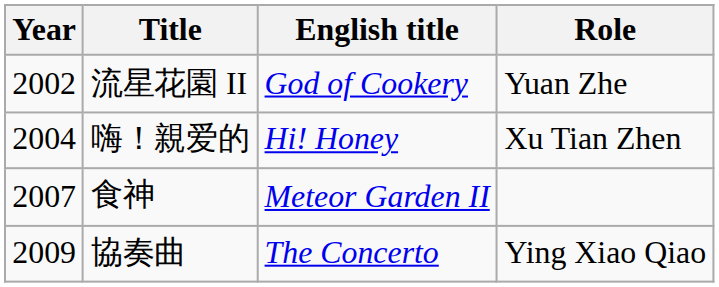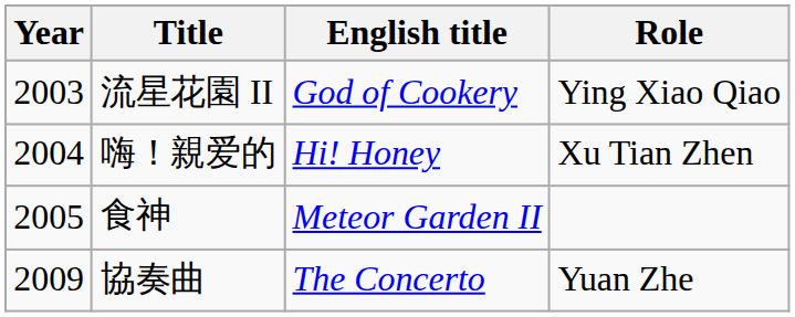流星花園 II | Year: 2002 -> 2003
流星花園 II | Role: Yuan Zhe -> Ying Xiao Qiao
食神 | Year: 2007 -> 2005
協奏曲 | Role: Ying Xiao Qiao -> Yuan Zhe
